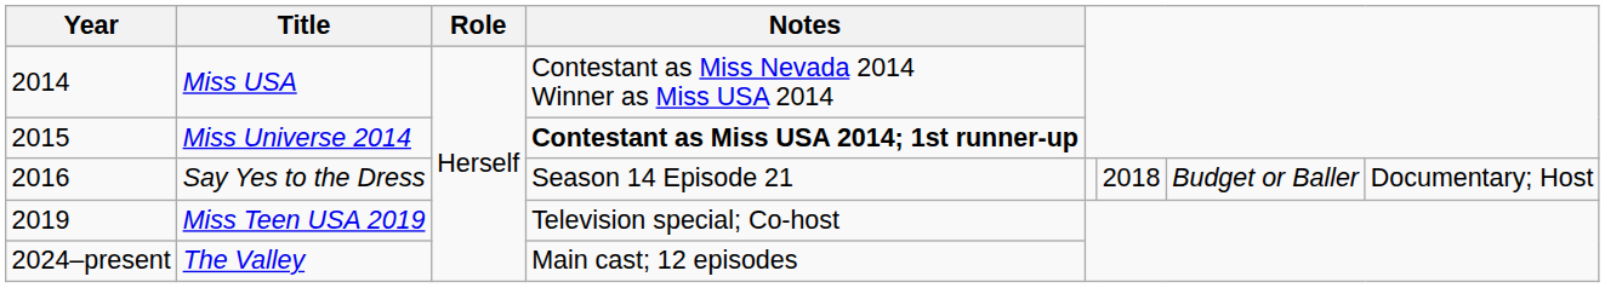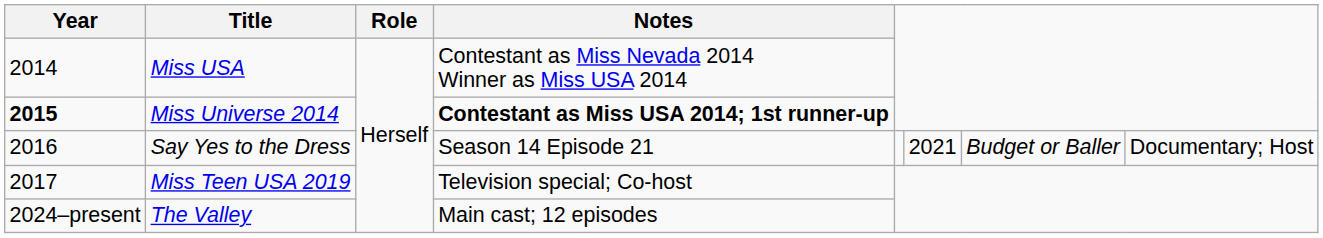Miss Universe 2014 | Year: normal -> bold
Say Yes to the Dress | column 6: 2018 -> 2021
Miss Teen USA 2019 | Year: 2019 -> 2017
